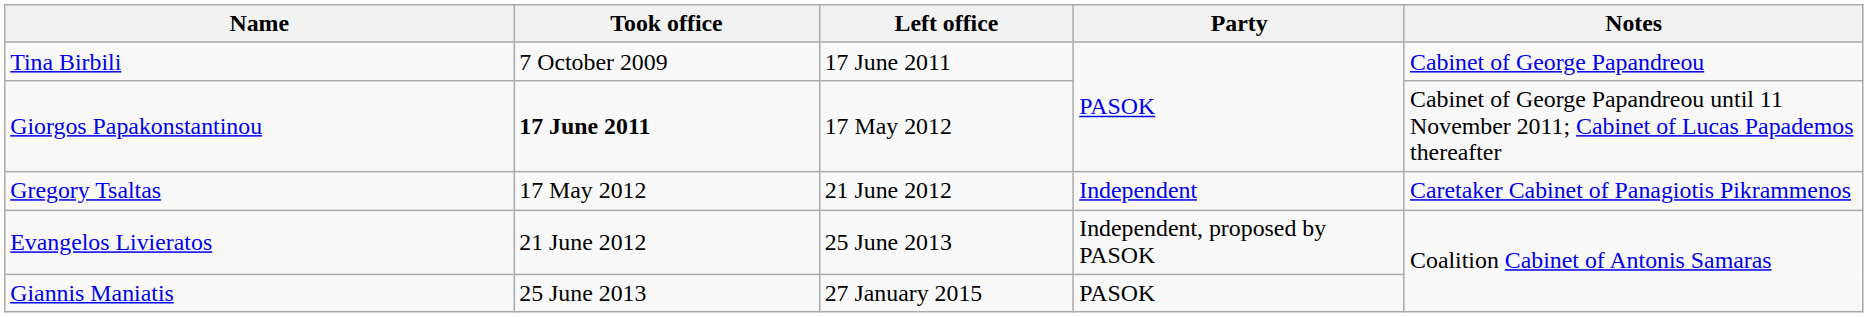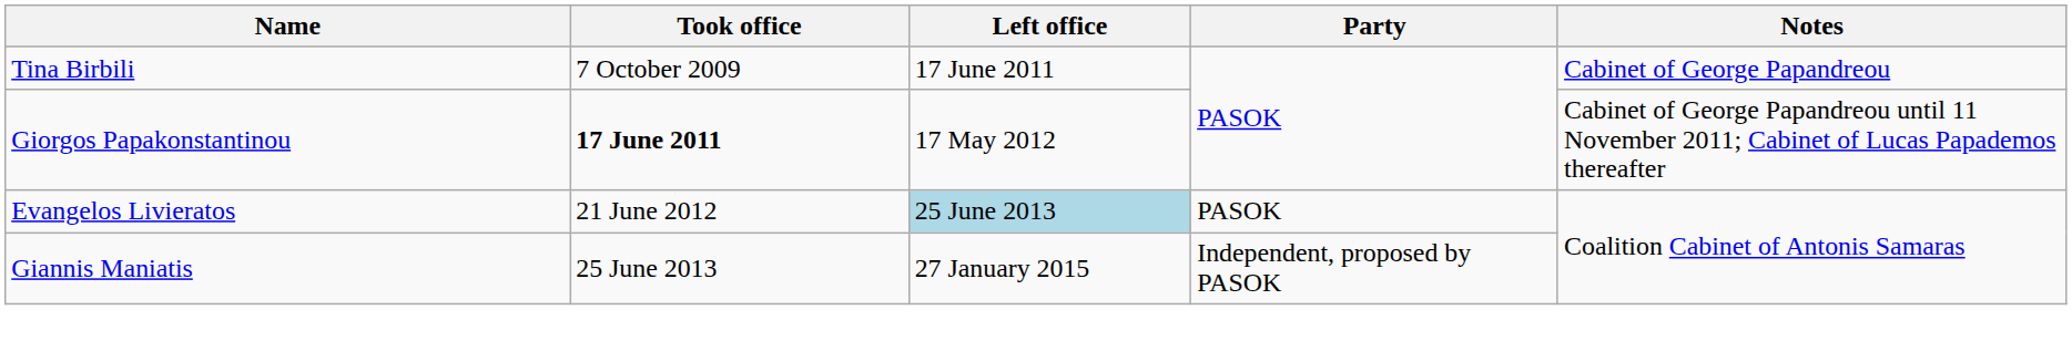- row: Gregory Tsaltas | 17 May 2012 | 21 June 2012 | Independent | Caretaker Cabinet of Panagiotis Pikrammenos
Evangelos Livieratos | Left office: no background -> lightblue background
Evangelos Livieratos | Party: Independent, proposed by PASOK -> PASOK
Giannis Maniatis | Party: PASOK -> Independent, proposed by PASOK
